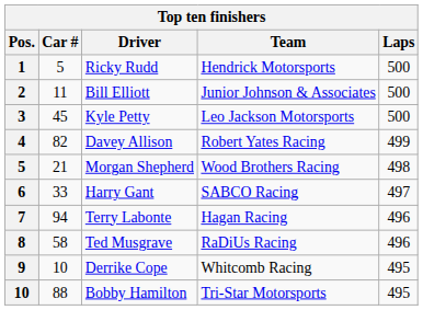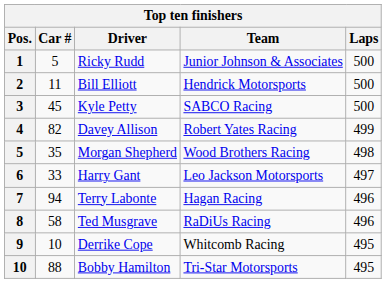Ricky Rudd | Team: Hendrick Motorsports -> Junior Johnson & Associates
Bill Elliott | Team: Junior Johnson & Associates -> Hendrick Motorsports
Kyle Petty | Team: Leo Jackson Motorsports -> SABCO Racing
Morgan Shepherd | Car #: 21 -> 35
Harry Gant | Team: SABCO Racing -> Leo Jackson Motorsports
